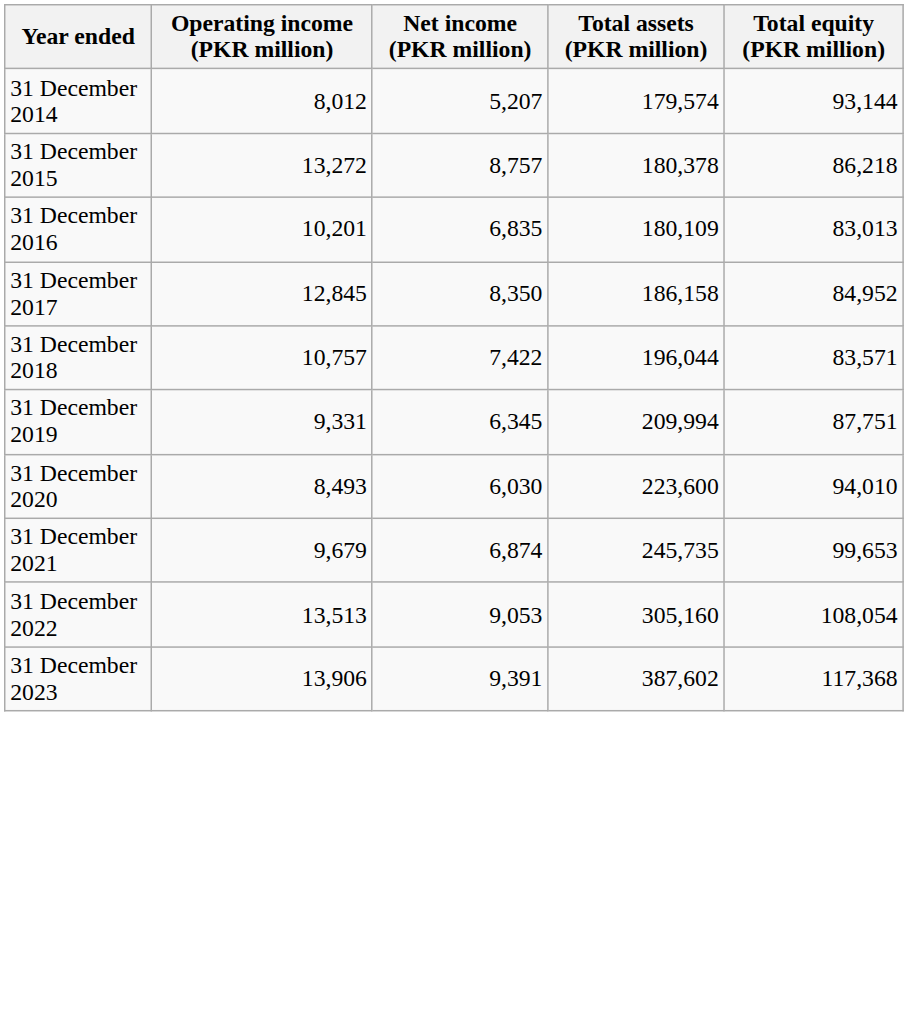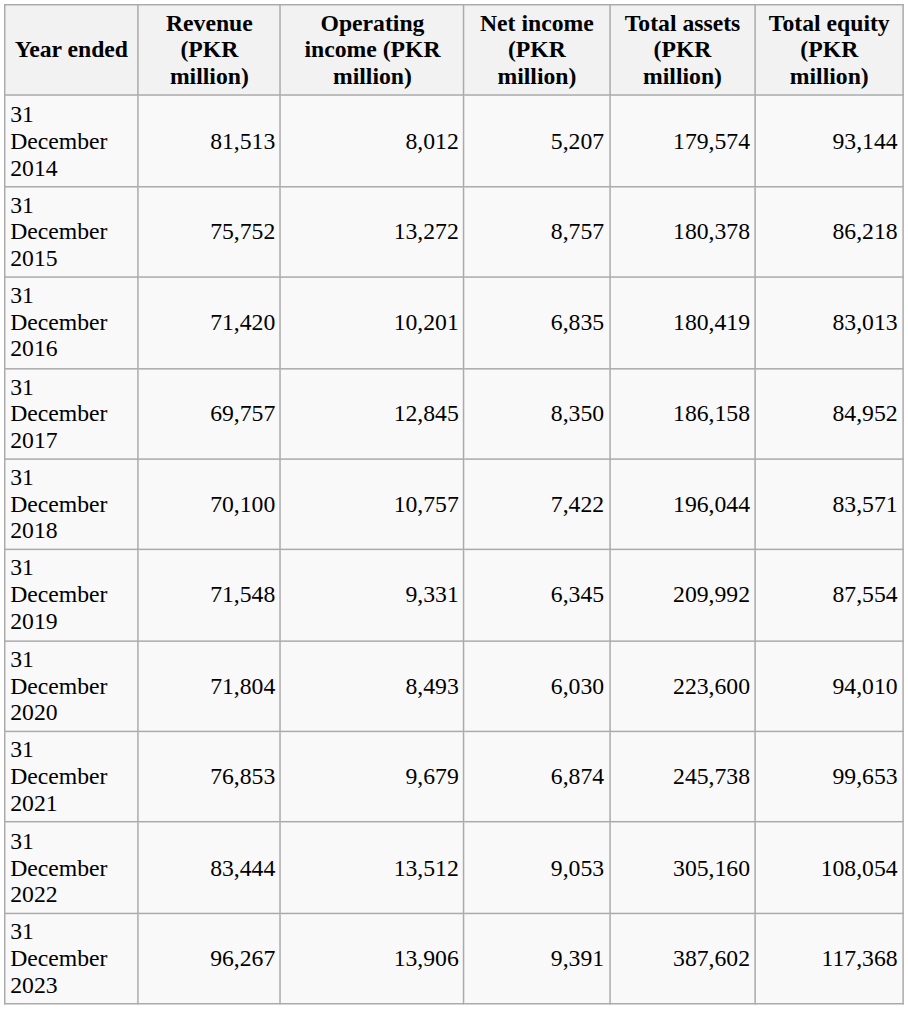+ column: Revenue (PKR million) | 81,513 | 75,752 | 71,420 | 69,757 | 70,100 | 71,548 | 71,804 | 76,853 | 83,444 | 96,267
31 December 2016 | Total assets (PKR million): 180,109 -> 180,419
31 December 2019 | Total assets (PKR million): 209,994 -> 209,992
31 December 2019 | Total equity (PKR million): 87,751 -> 87,554
31 December 2021 | Total assets (PKR million): 245,735 -> 245,738
31 December 2022 | Operating income (PKR million): 13,513 -> 13,512
